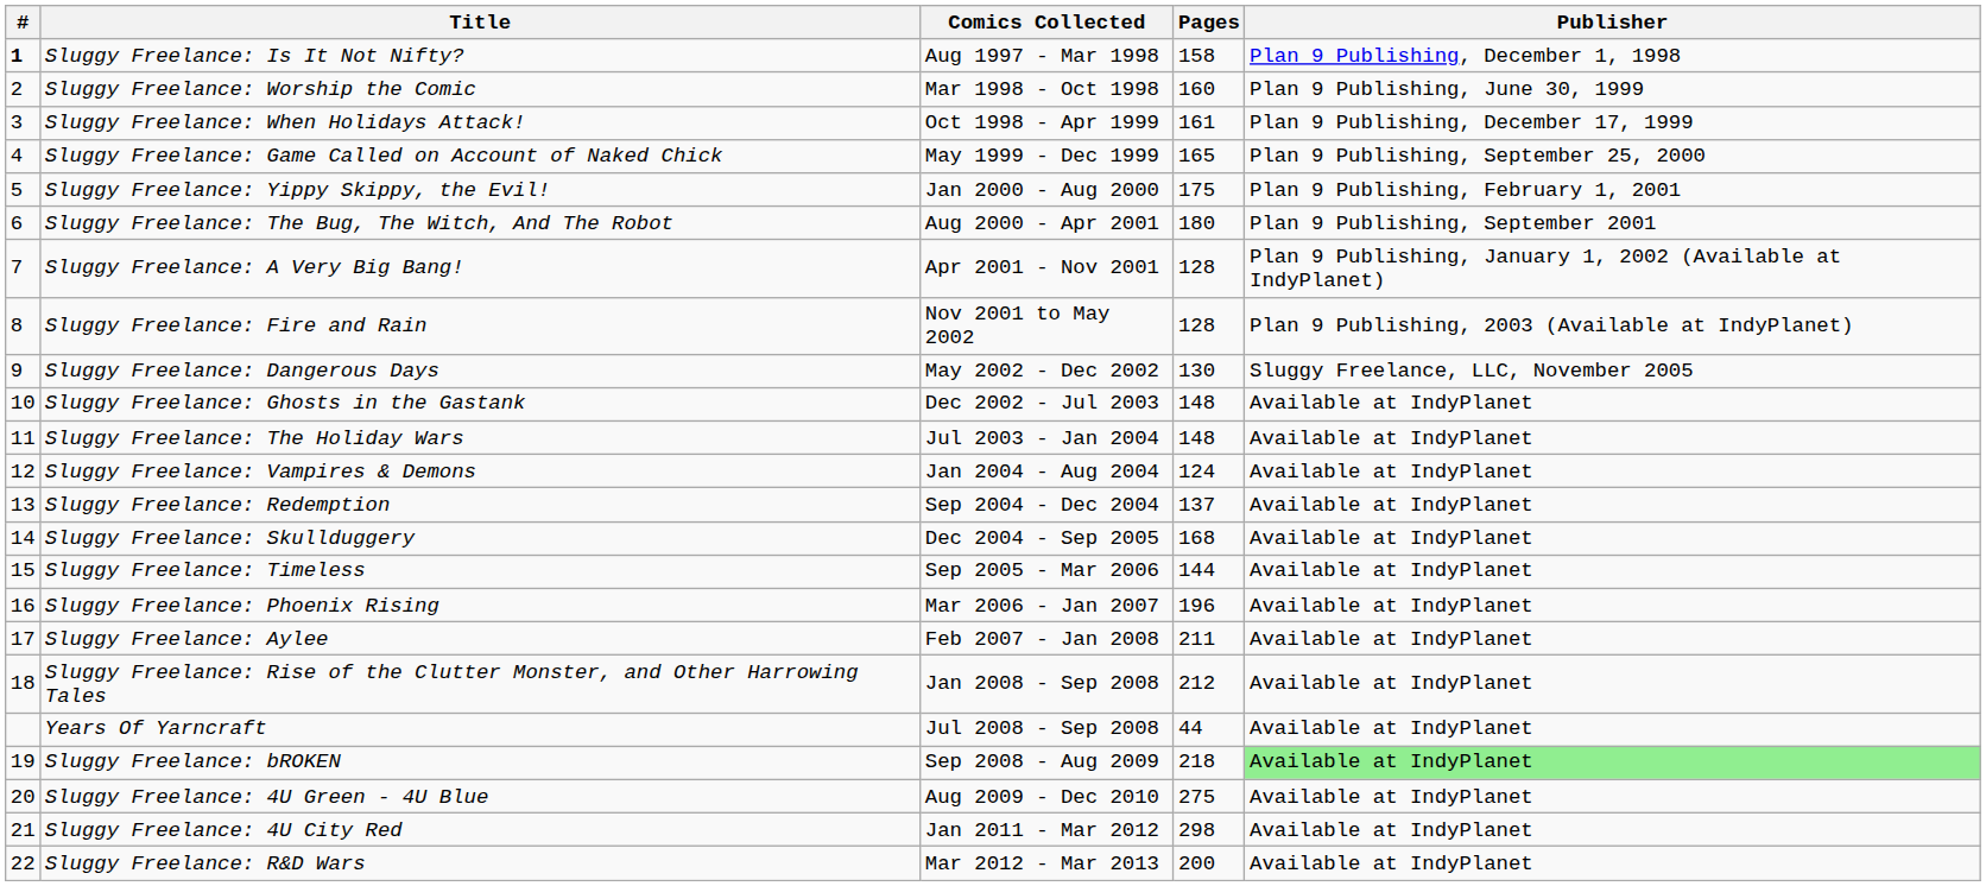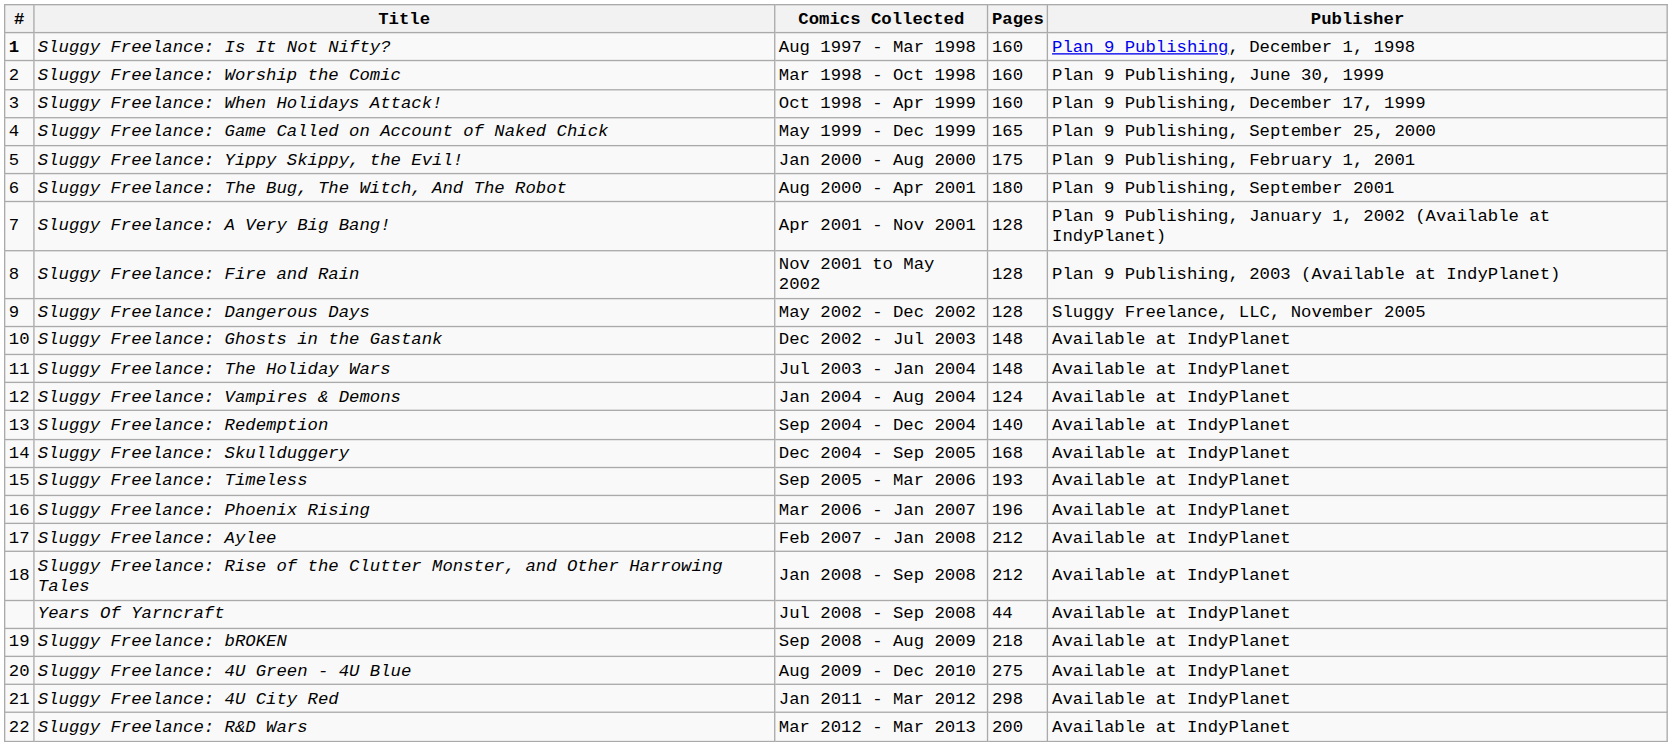Sluggy Freelance: Is It Not Nifty? | Pages: 158 -> 160
Sluggy Freelance: When Holidays Attack! | Pages: 161 -> 160
Sluggy Freelance: Dangerous Days | Pages: 130 -> 128
Sluggy Freelance: Redemption | Pages: 137 -> 140
Sluggy Freelance: Timeless | Pages: 144 -> 193
Sluggy Freelance: Aylee | Pages: 211 -> 212
Sluggy Freelance: bROKEN | Publisher: lightgreen background -> no background
